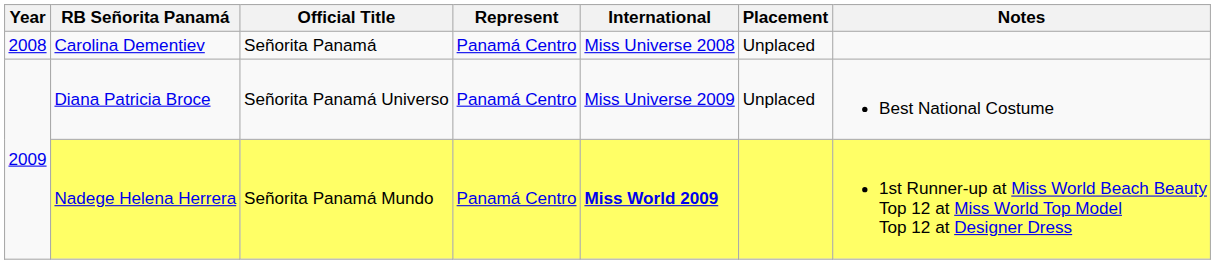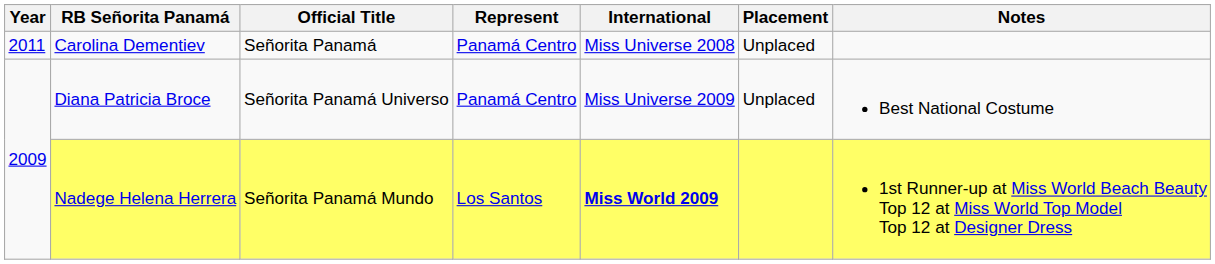Carolina Dementiev | Year: 2008 -> 2011
Nadege Helena Herrera | Represent: Panamá Centro -> Los Santos
